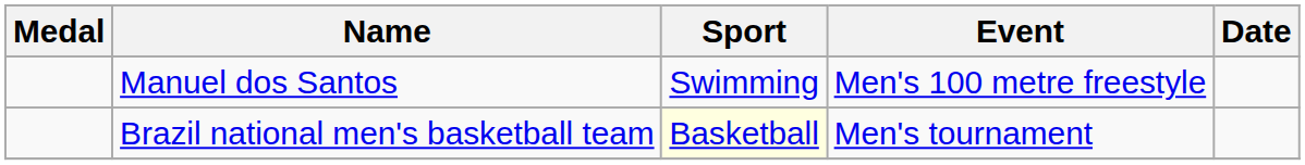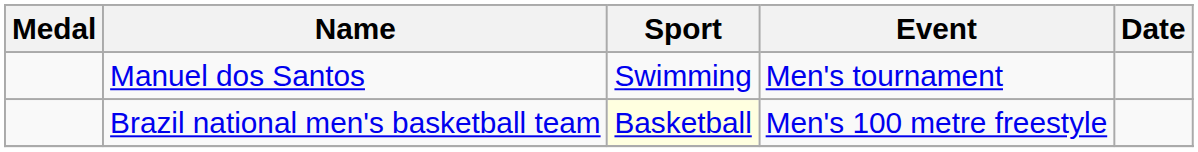Manuel dos Santos | Event: Men's 100 metre freestyle -> Men's tournament
Brazil national men's basketball team | Event: Men's tournament -> Men's 100 metre freestyle
